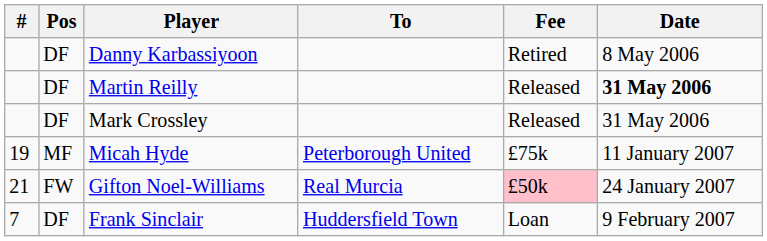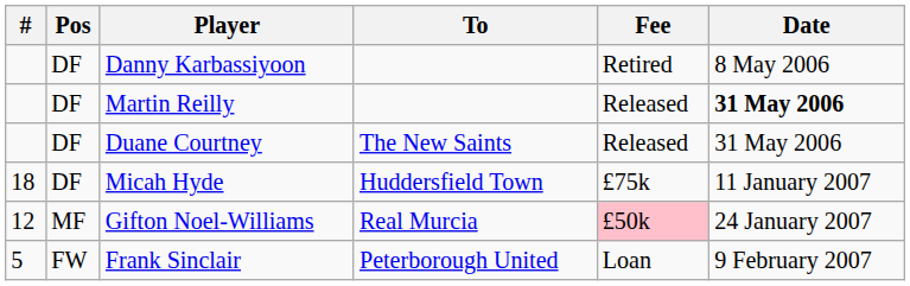- row: DF | Mark Crossley | Released | 31 May 2006
+ row: DF | Duane Courtney | The New Saints | Released | 31 May 2006
Micah Hyde | #: 19 -> 18
Micah Hyde | Pos: MF -> DF
Micah Hyde | To: Peterborough United -> Huddersfield Town
Gifton Noel-Williams | #: 21 -> 12
Gifton Noel-Williams | Pos: FW -> MF
Frank Sinclair | #: 7 -> 5
Frank Sinclair | Pos: DF -> FW
Frank Sinclair | To: Huddersfield Town -> Peterborough United
